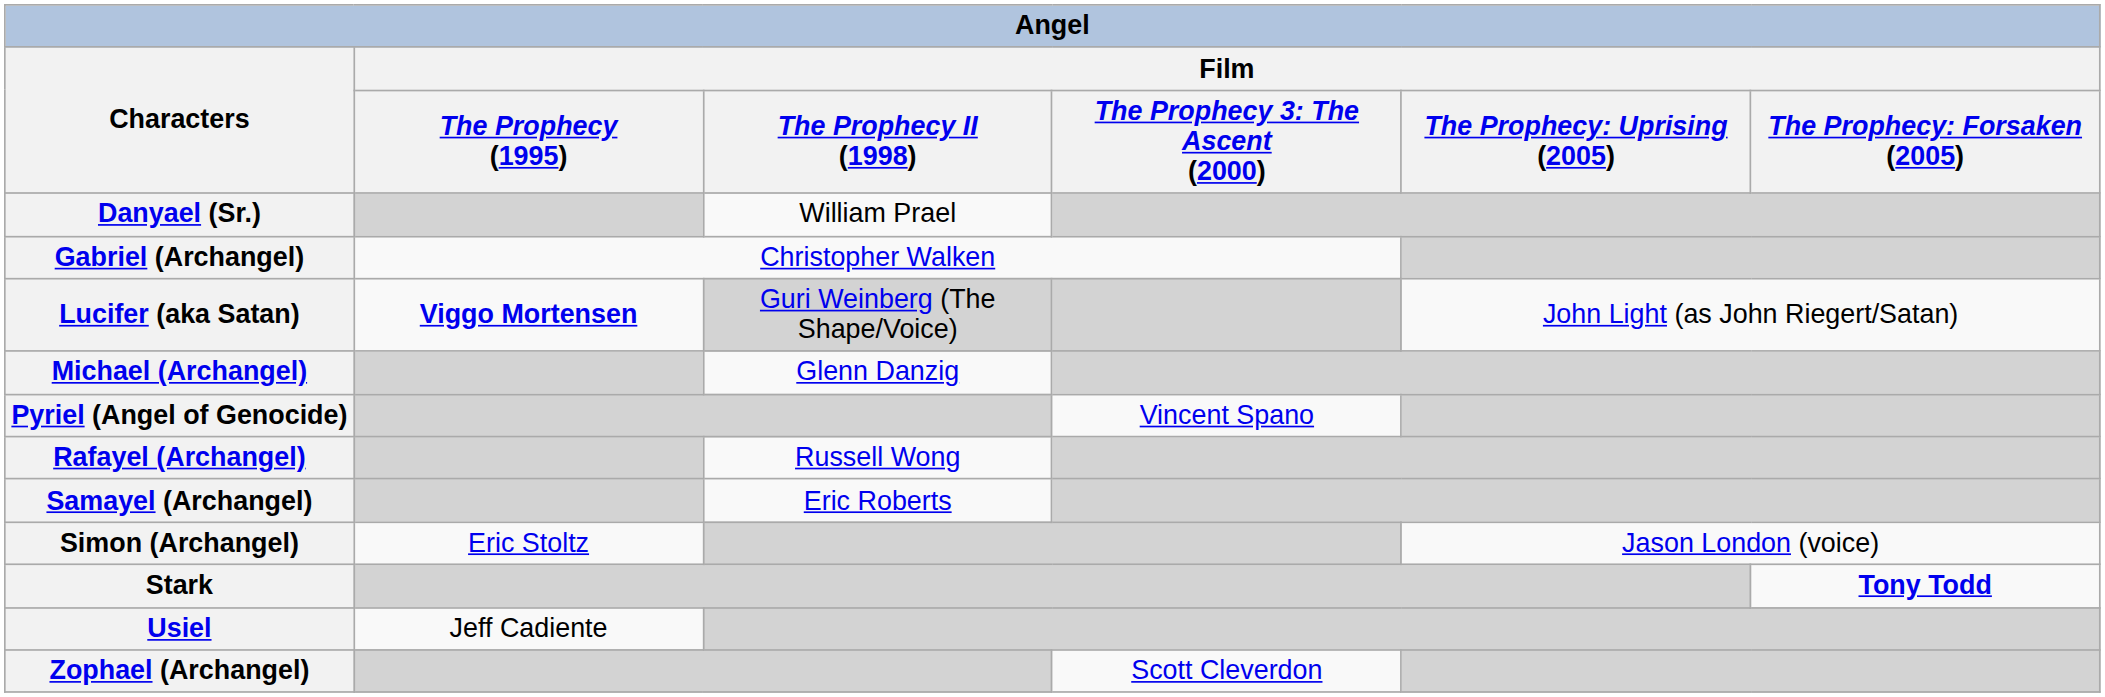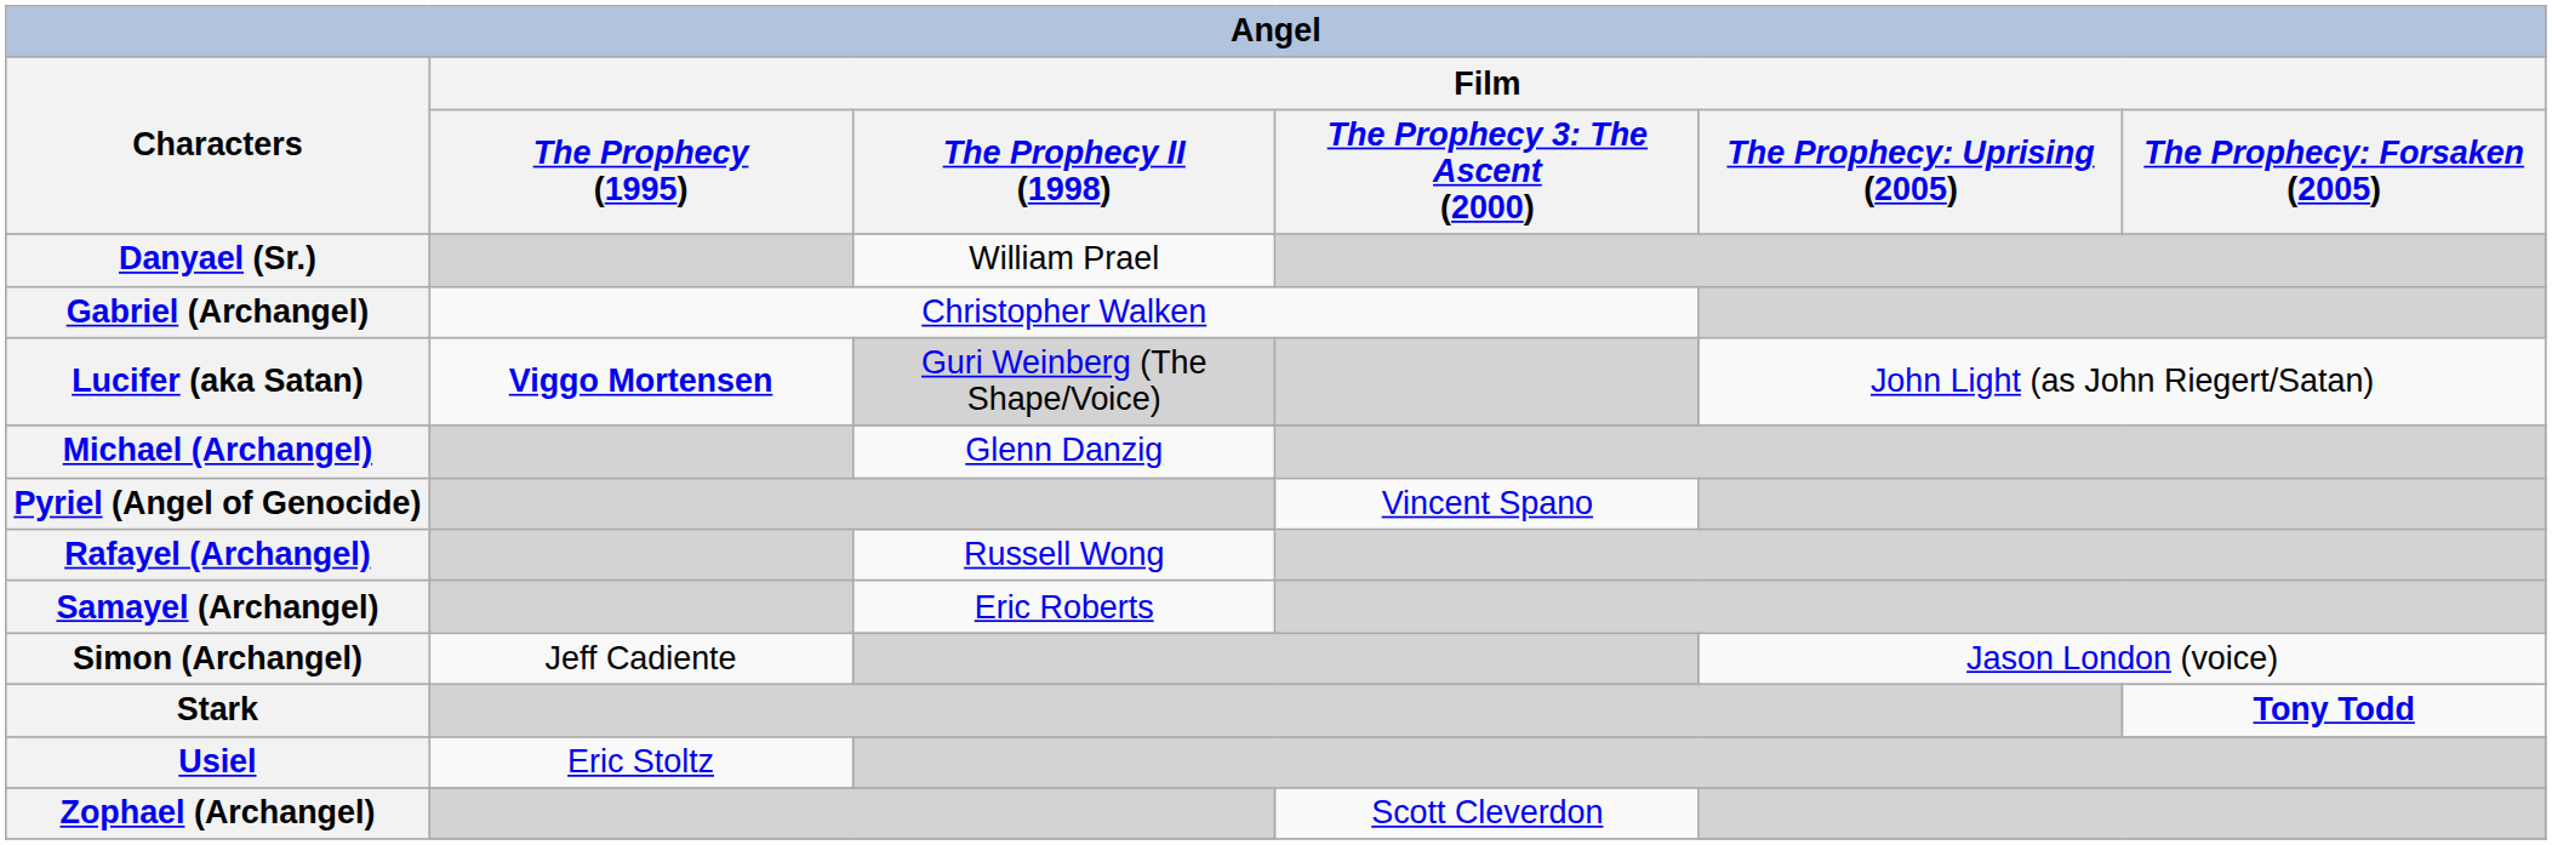Simon (Archangel) | Film / The Prophecy (1995): Eric Stoltz -> Jeff Cadiente
Usiel | Film / The Prophecy (1995): Jeff Cadiente -> Eric Stoltz
